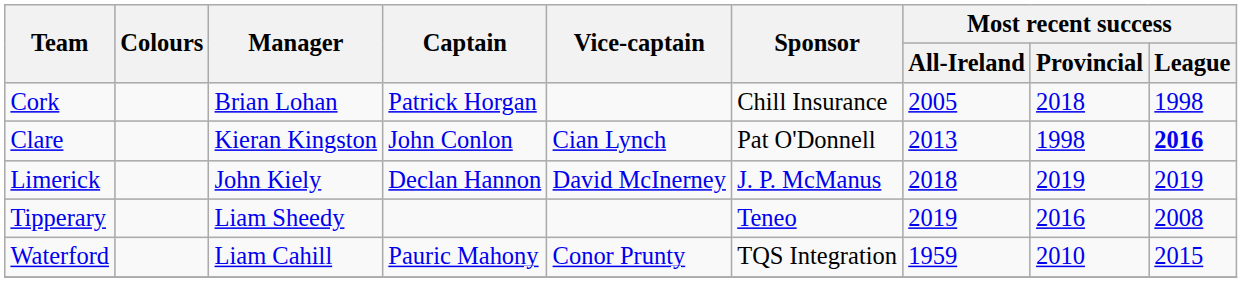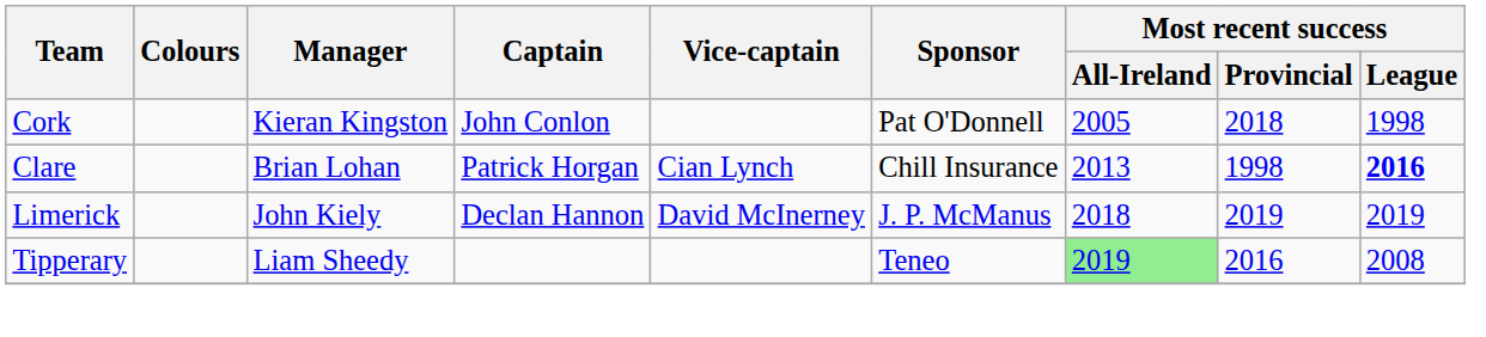Cork | Manager: Brian Lohan -> Kieran Kingston
Cork | Captain: Patrick Horgan -> John Conlon
Cork | Sponsor: Chill Insurance -> Pat O'Donnell
Clare | Manager: Kieran Kingston -> Brian Lohan
Clare | Captain: John Conlon -> Patrick Horgan
Clare | Sponsor: Pat O'Donnell -> Chill Insurance
Tipperary | Most recent success / All-Ireland: no background -> lightgreen background
- row: Waterford | Liam Cahill | Pauric Mahony | Conor Prunty | TQS Integration | 1959 | 2010 | 2015
